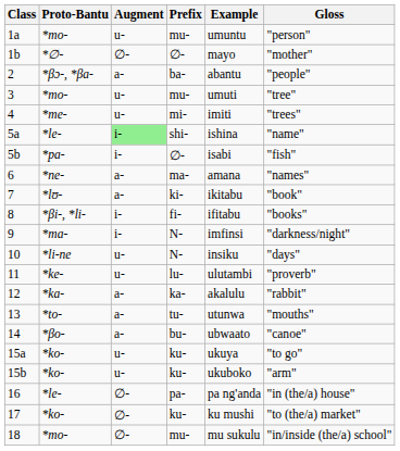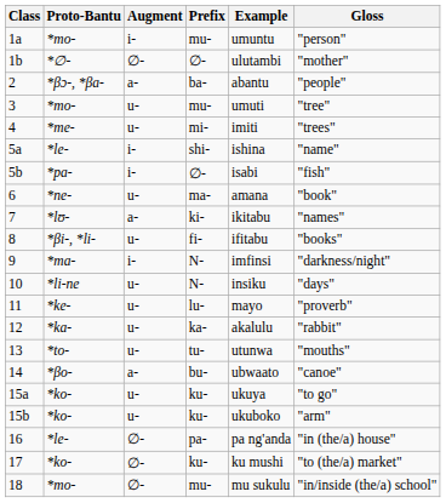1a | Augment: u- -> i-
1b | Example: mayo -> ulutambi
5a | Augment: lightgreen background -> no background
6 | Augment: a- -> u-
6 | Gloss: "names" -> "book"
7 | Gloss: "book" -> "names"
8 | Augment: i- -> u-
11 | Example: ulutambi -> mayo
12 | Augment: a- -> u-
13 | Augment: a- -> u-
